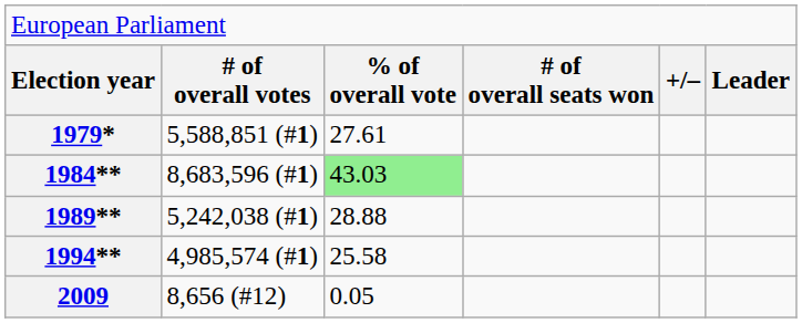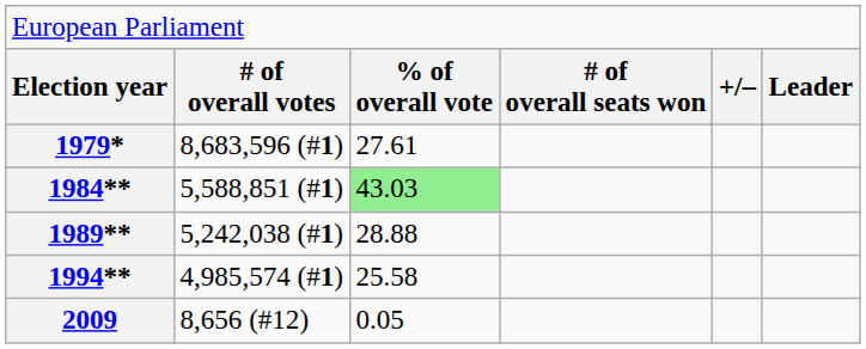1979* | column 2: 5,588,851 (#1) -> 8,683,596 (#1)
1984** | column 2: 8,683,596 (#1) -> 5,588,851 (#1)
